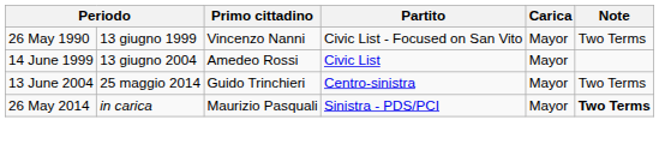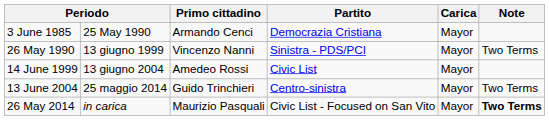+ row: 3 June 1985 | 25 May 1990 | Armando Cenci | Democrazia Cristiana | Mayor
26 May 1990 | Partito: Civic List - Focused on San Vito -> Sinistra - PDS/PCI
26 May 2014 | Partito: Sinistra - PDS/PCI -> Civic List - Focused on San Vito
